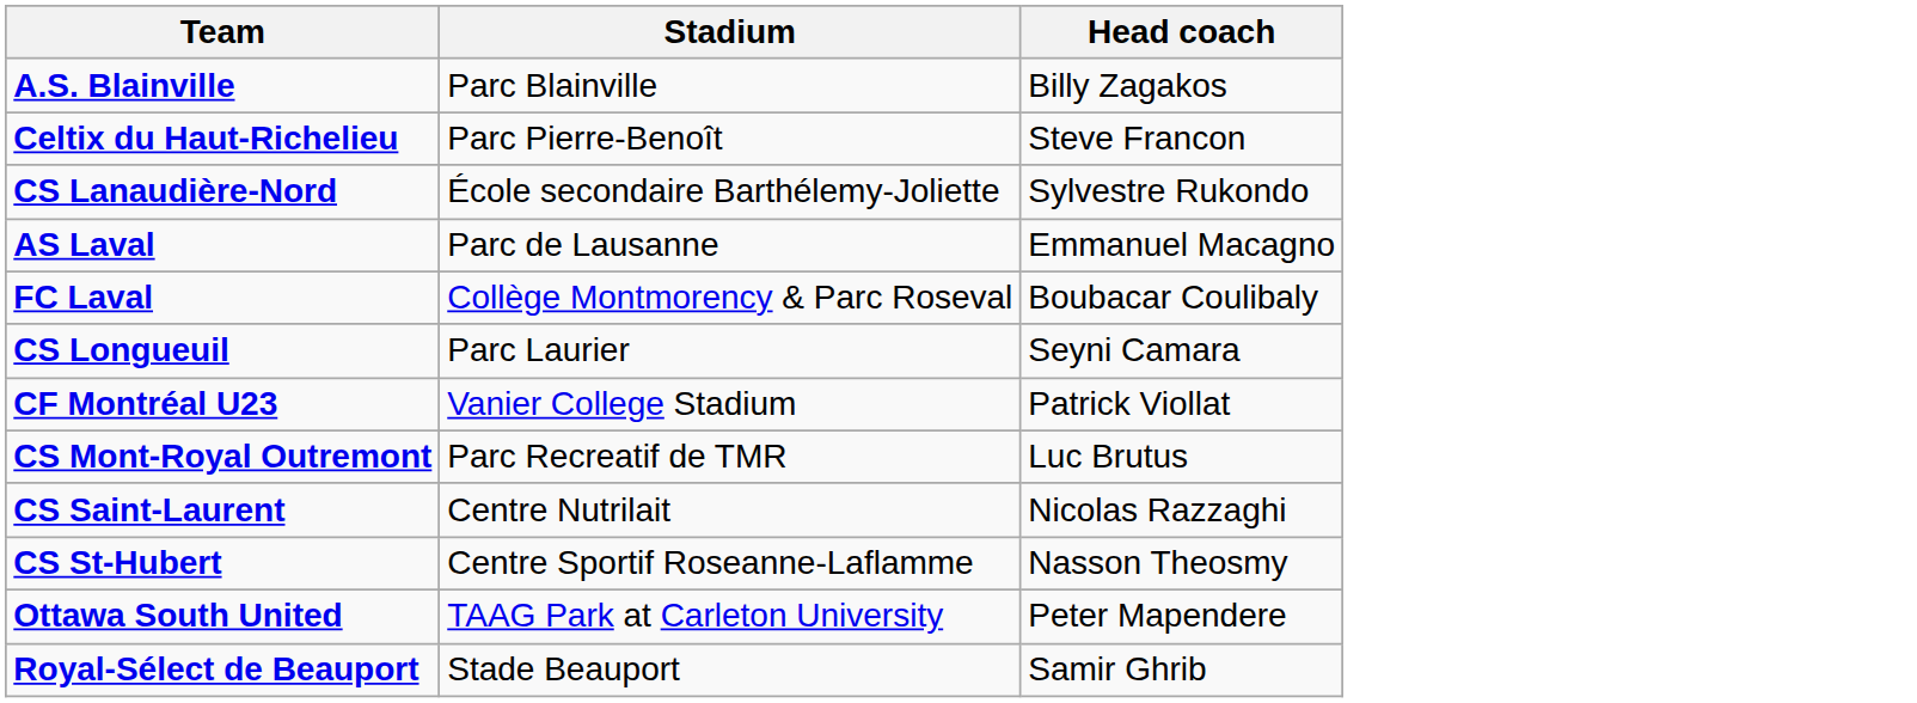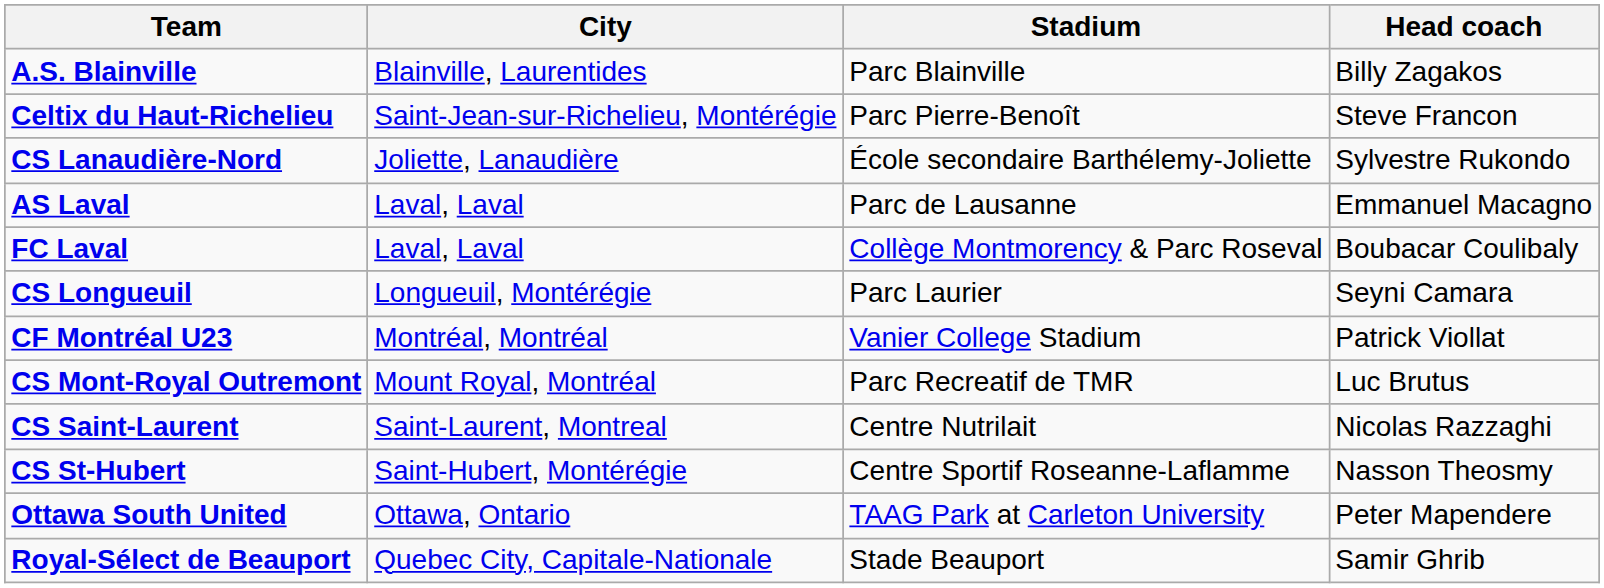+ column: City | Blainville, Laurentides | Saint-Jean-sur-Richelieu, Montérégie | Joliette, Lanaudière | Laval, Laval | Laval, Laval | Longueuil, Montérégie | Montréal, Montréal | Mount Royal, Montréal | Saint-Laurent, Montreal | Saint-Hubert, Montérégie | Ottawa, Ontario | Quebec City, Capitale-Nationale
